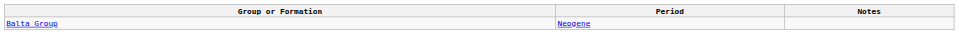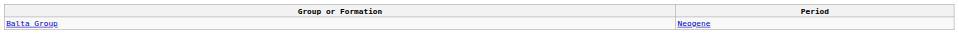- column: Notes
